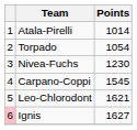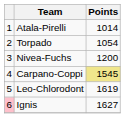Nivea-Fuchs | Points: 1230 -> 1200
Carpano-Coppi | Points: no background -> khaki background
Leo-Chlorodont | Points: 1621 -> 1619
